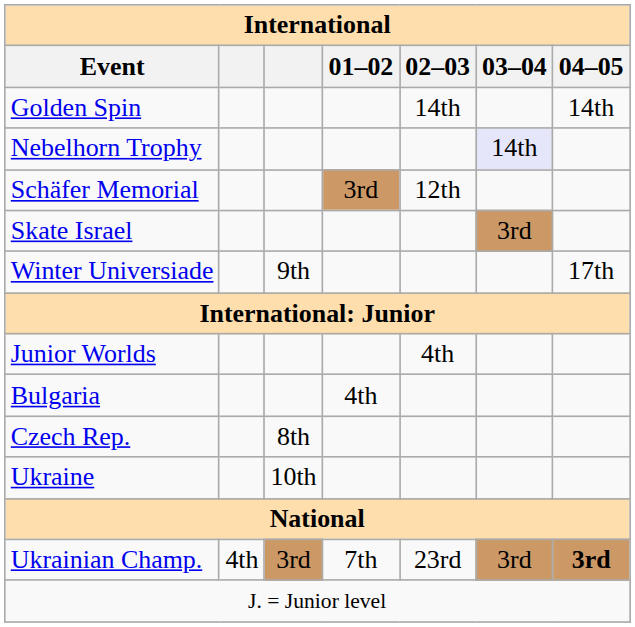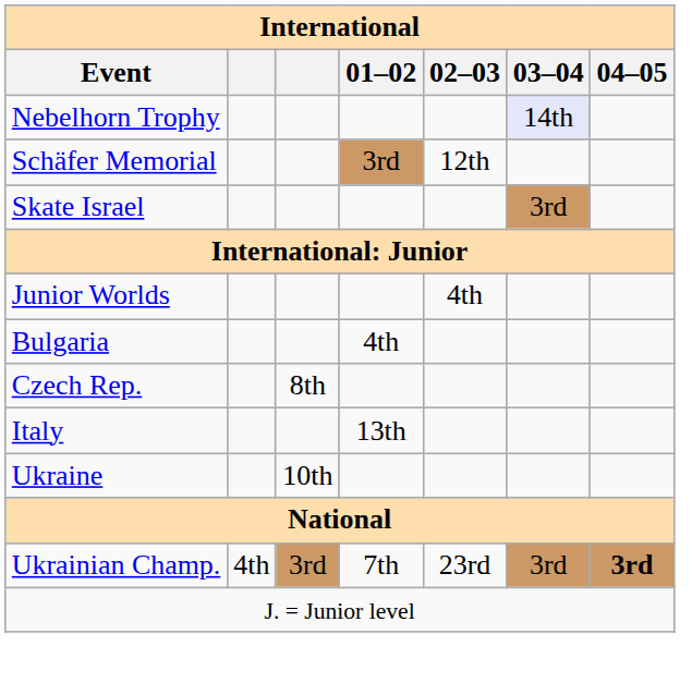- row: Golden Spin | 14th | 14th
- row: Winter Universiade | 9th | 17th
+ row: Italy | 13th
